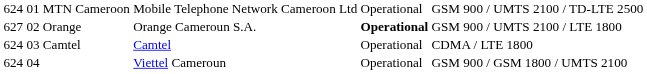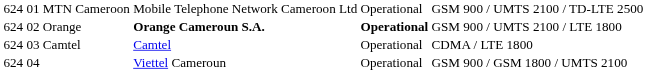Orange | column 1: 627 -> 624
Orange | column 4: normal -> bold
